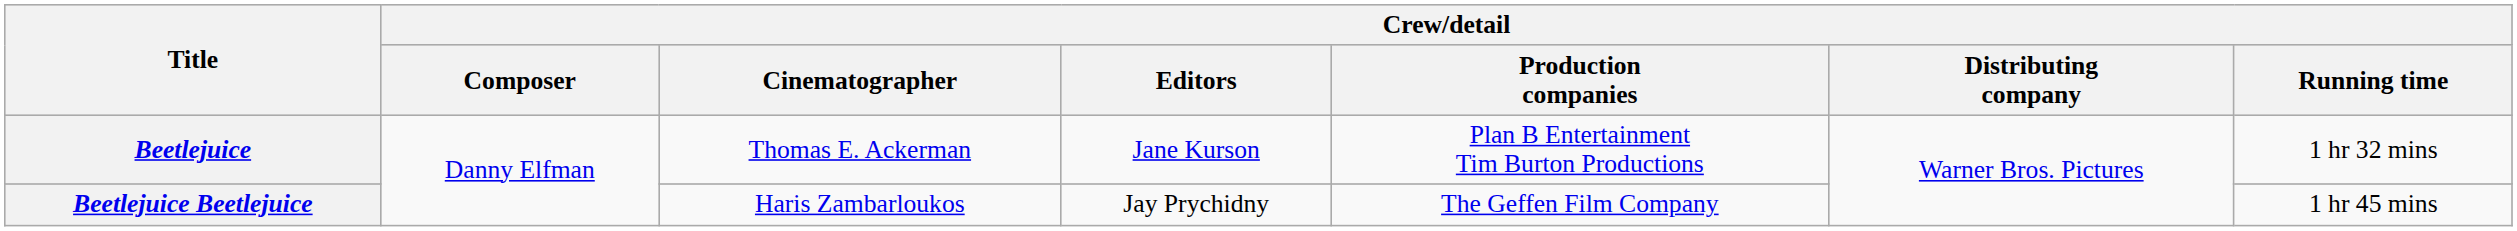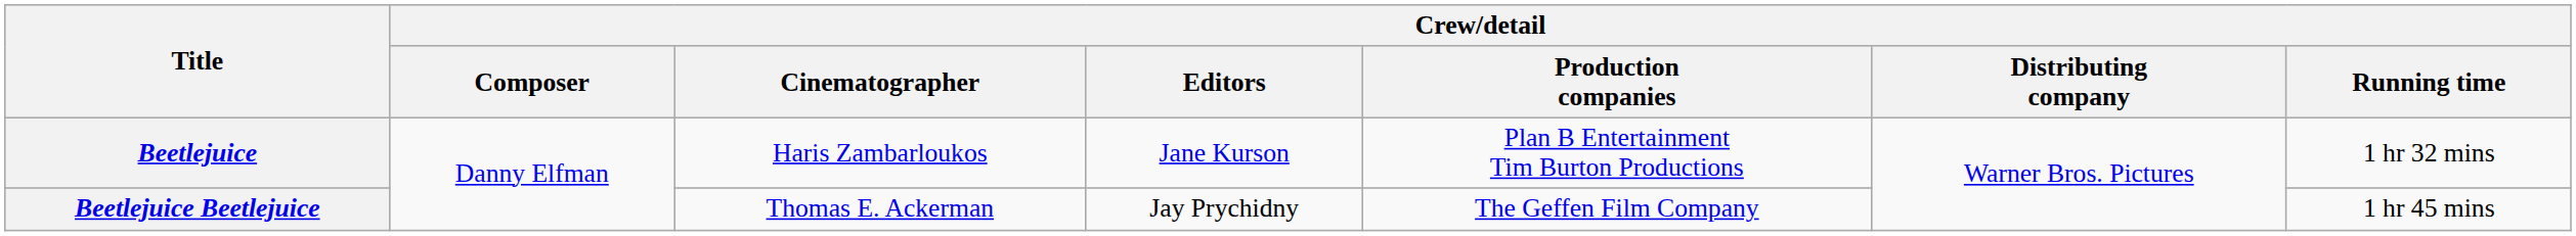Beetlejuice | Crew/detail / Cinematographer: Thomas E. Ackerman -> Haris Zambarloukos
Beetlejuice Beetlejuice | Crew/detail / Cinematographer: Haris Zambarloukos -> Thomas E. Ackerman
